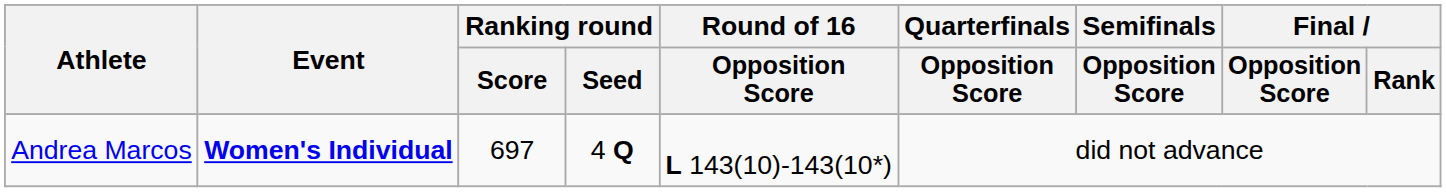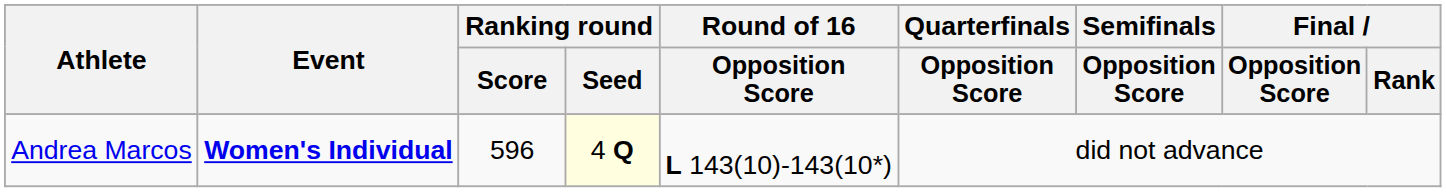Andrea Marcos | Ranking round / Score: 697 -> 596
Andrea Marcos | Ranking round / Seed: no background -> lightyellow background
